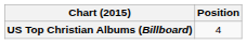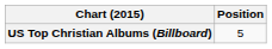US Top Christian Albums (Billboard) | Position: 4 -> 5
